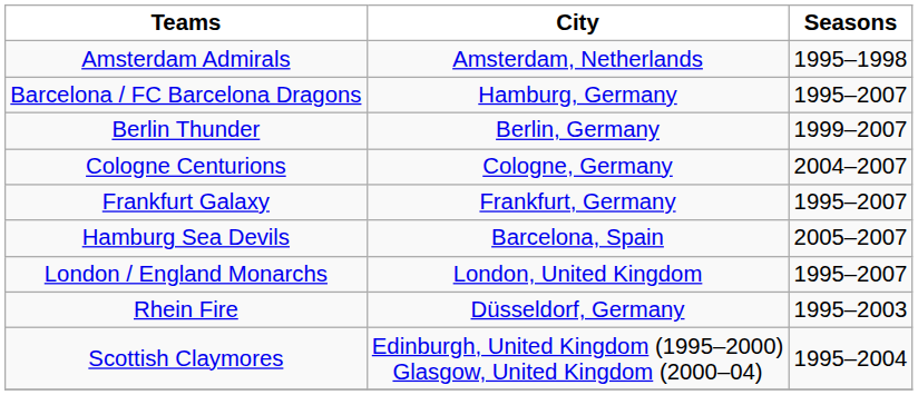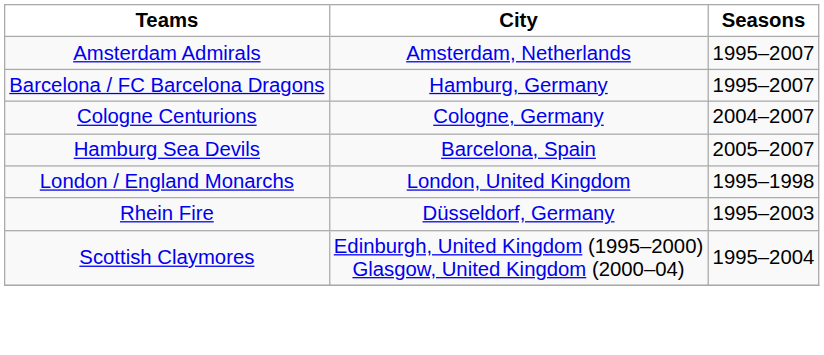Amsterdam Admirals | Seasons: 1995–1998 -> 1995–2007
- row: Berlin Thunder | Berlin, Germany | 1999–2007
- row: Frankfurt Galaxy | Frankfurt, Germany | 1995–2007
London / England Monarchs | Seasons: 1995–2007 -> 1995–1998
